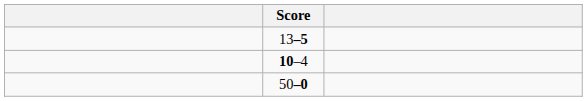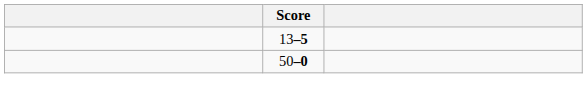- row: 10–4
